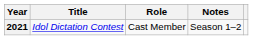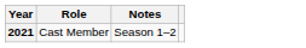- column: Title | Idol Dictation Contest
